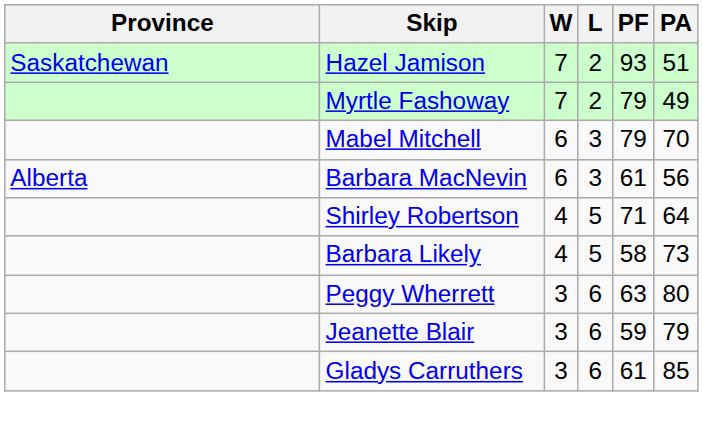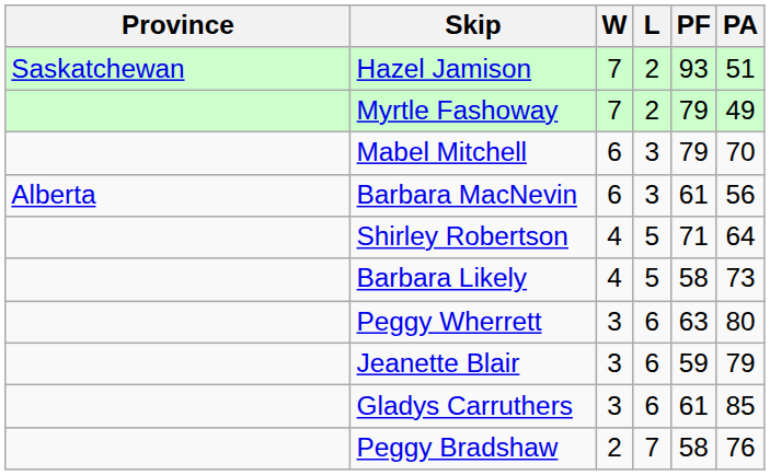+ row: Peggy Bradshaw | 2 | 7 | 58 | 76
